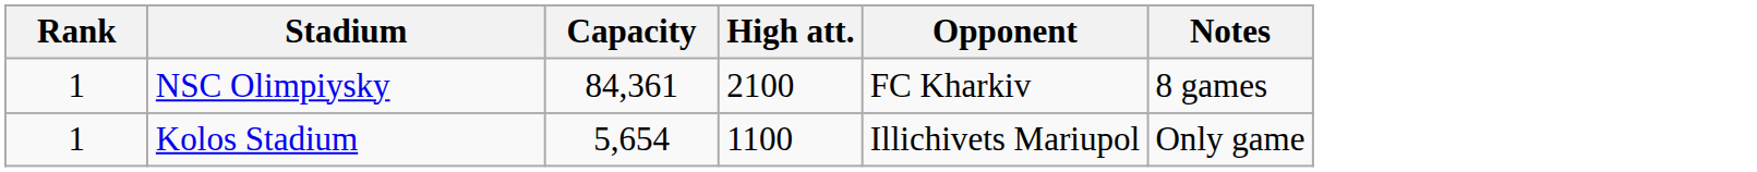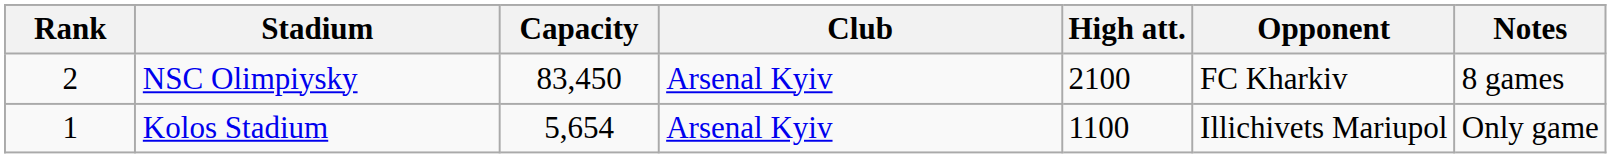+ column: Club | Arsenal Kyiv | Arsenal Kyiv
NSC Olimpiysky | Rank: 1 -> 2
NSC Olimpiysky | Capacity: 84,361 -> 83,450
